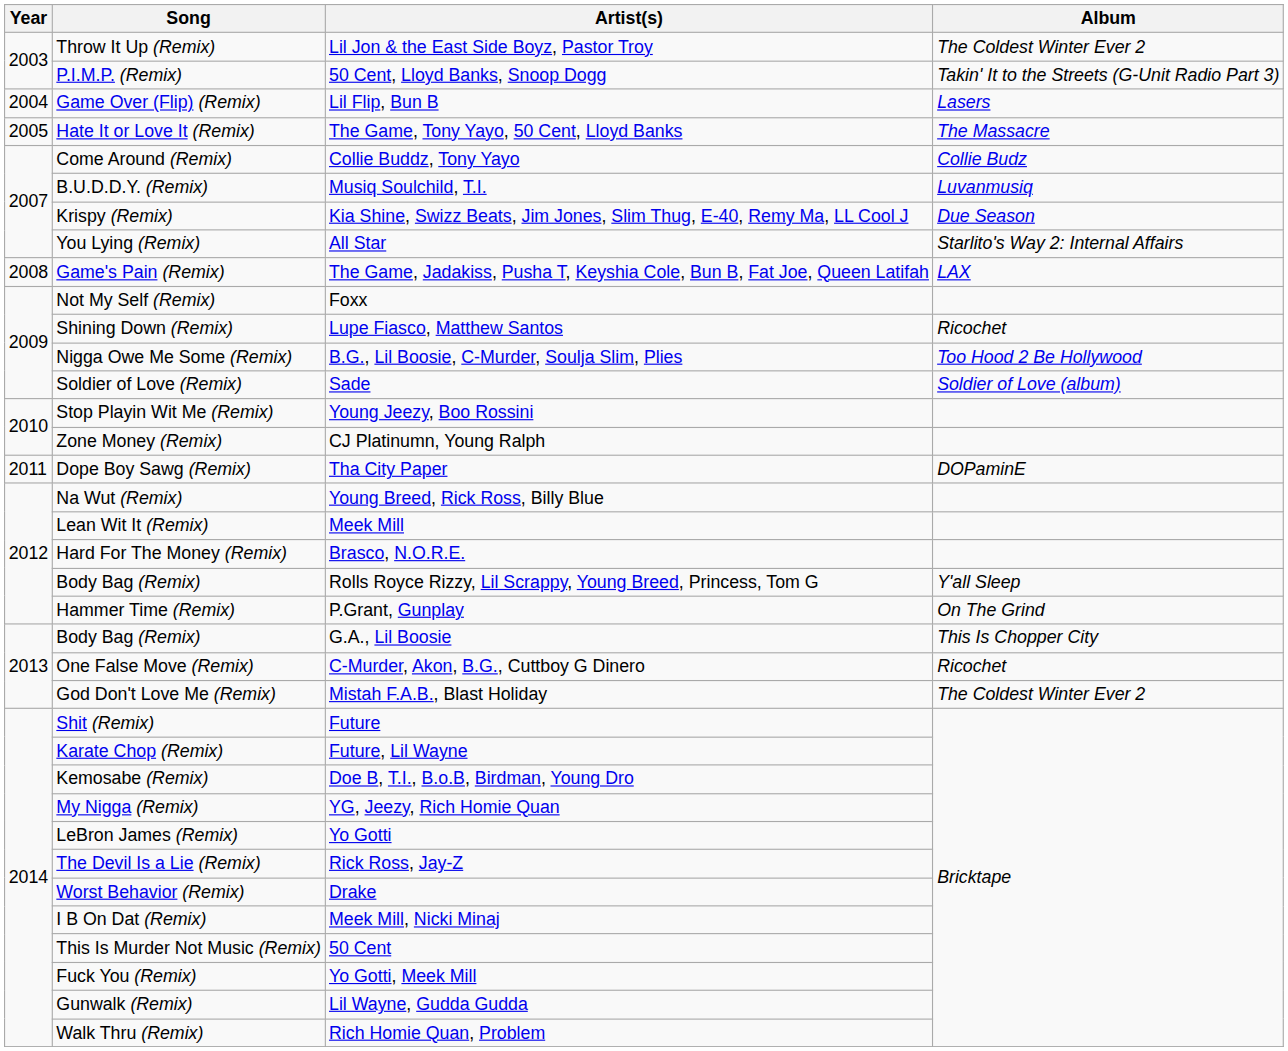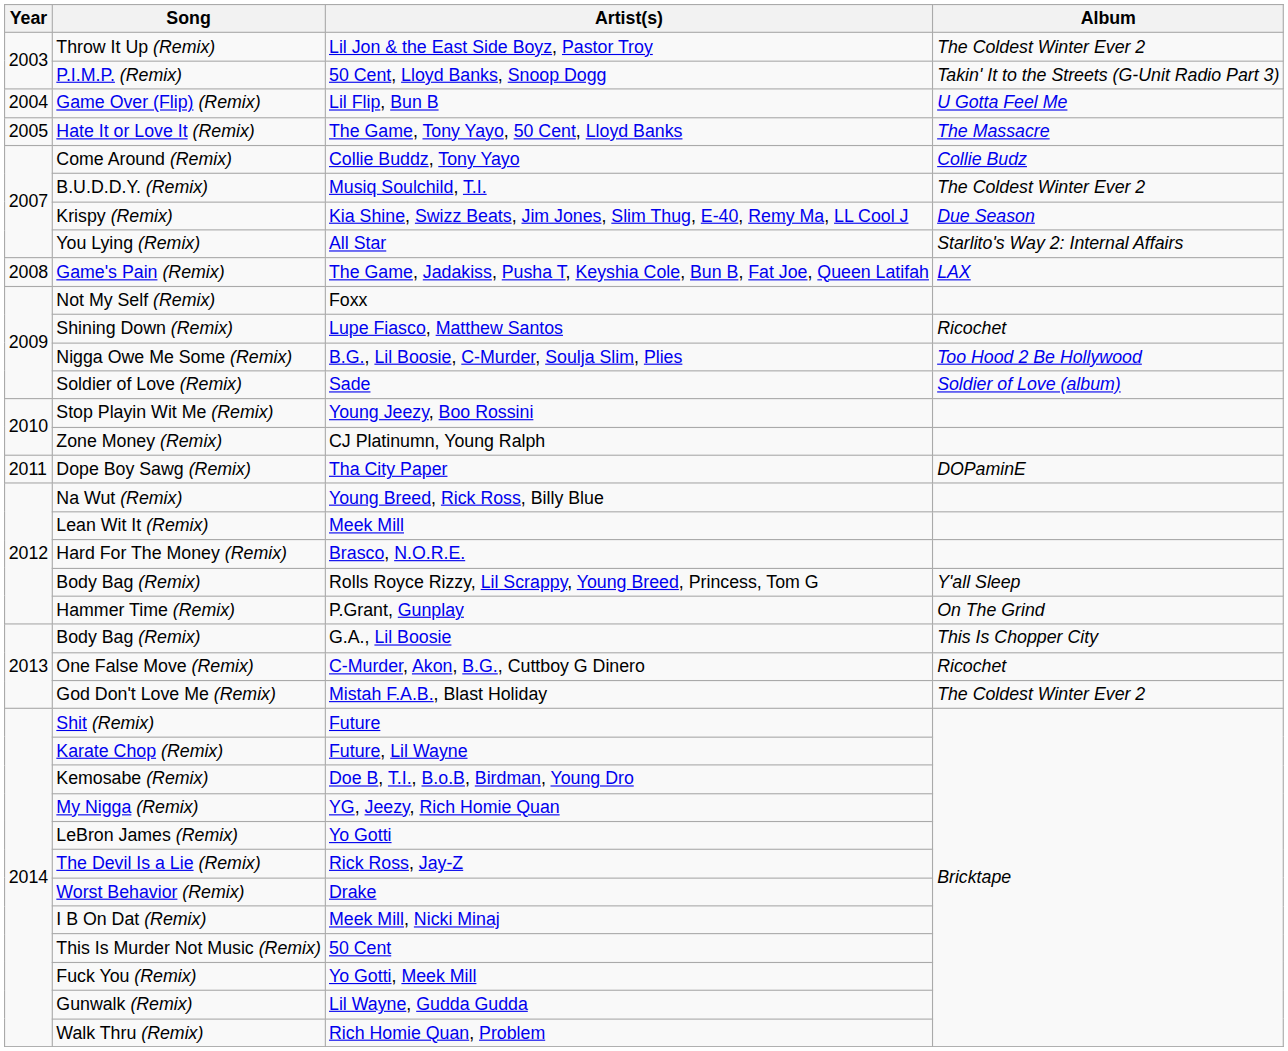Lil Flip, Bun B | Album: Lasers -> U Gotta Feel Me
Musiq Soulchild, T.I. | Album: Luvanmusiq -> The Coldest Winter Ever 2
